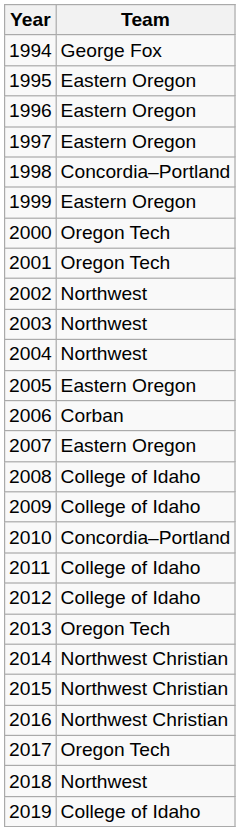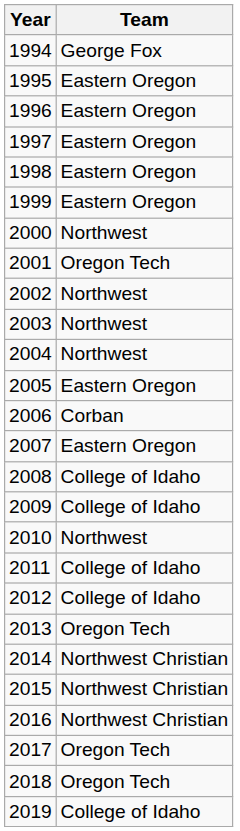1998 | Team: Concordia–Portland -> Eastern Oregon
2000 | Team: Oregon Tech -> Northwest
2010 | Team: Concordia–Portland -> Northwest
2018 | Team: Northwest -> Oregon Tech
